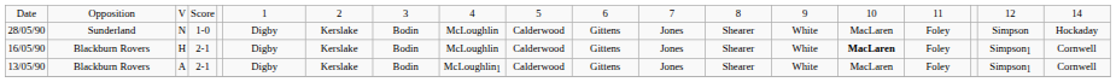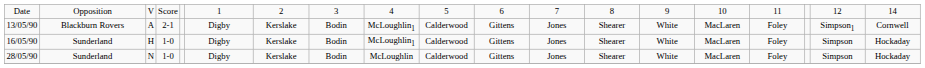rows swapped: 13/05/90 <-> 28/05/90
16/05/90 | column 2: Blackburn Rovers -> Sunderland
16/05/90 | column 4: 2-1 -> 1-0
16/05/90 | column 9: McLoughlin -> McLoughlin1
16/05/90 | column 15: bold -> normal
16/05/90 | column 18: Simpson1 -> Simpson
16/05/90 | column 19: Cornwell -> Hockaday
